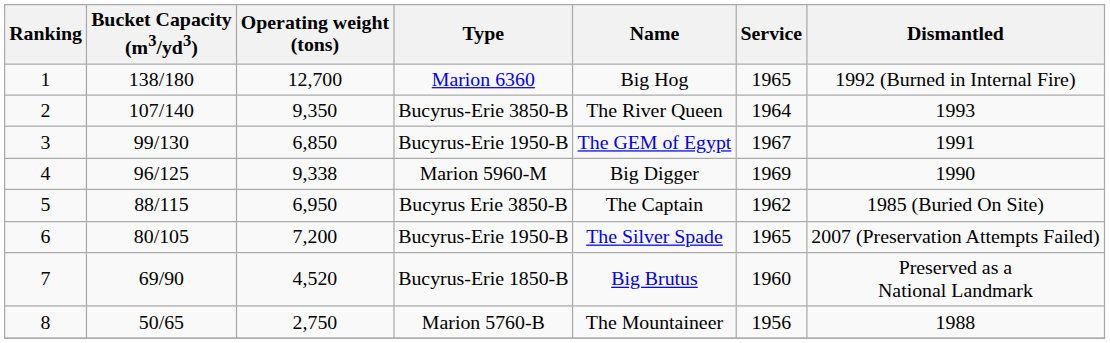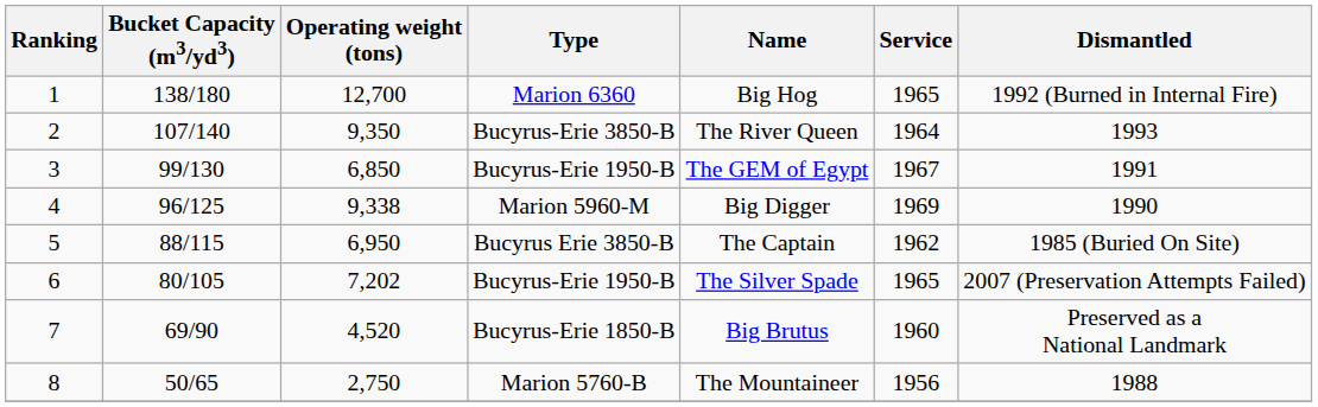6 | Operating weight (tons): 7,200 -> 7,202
